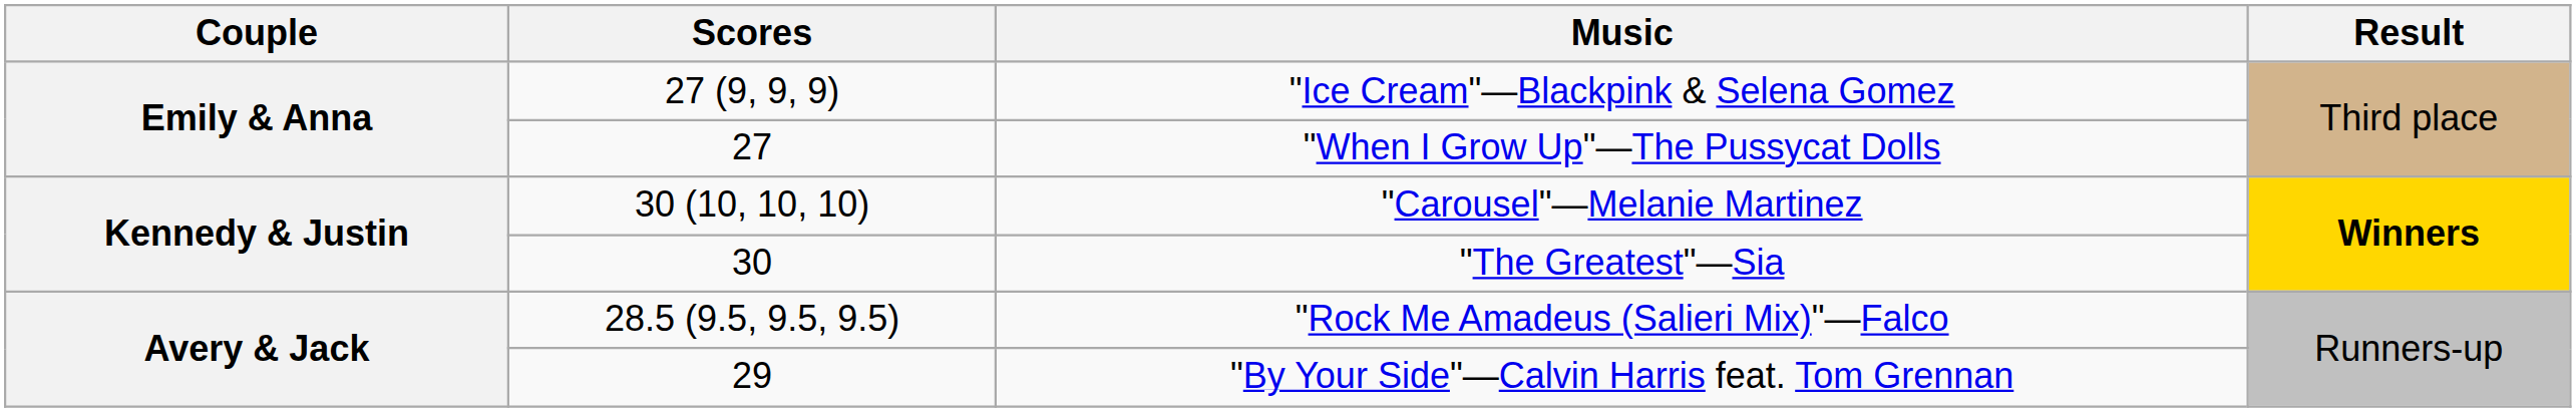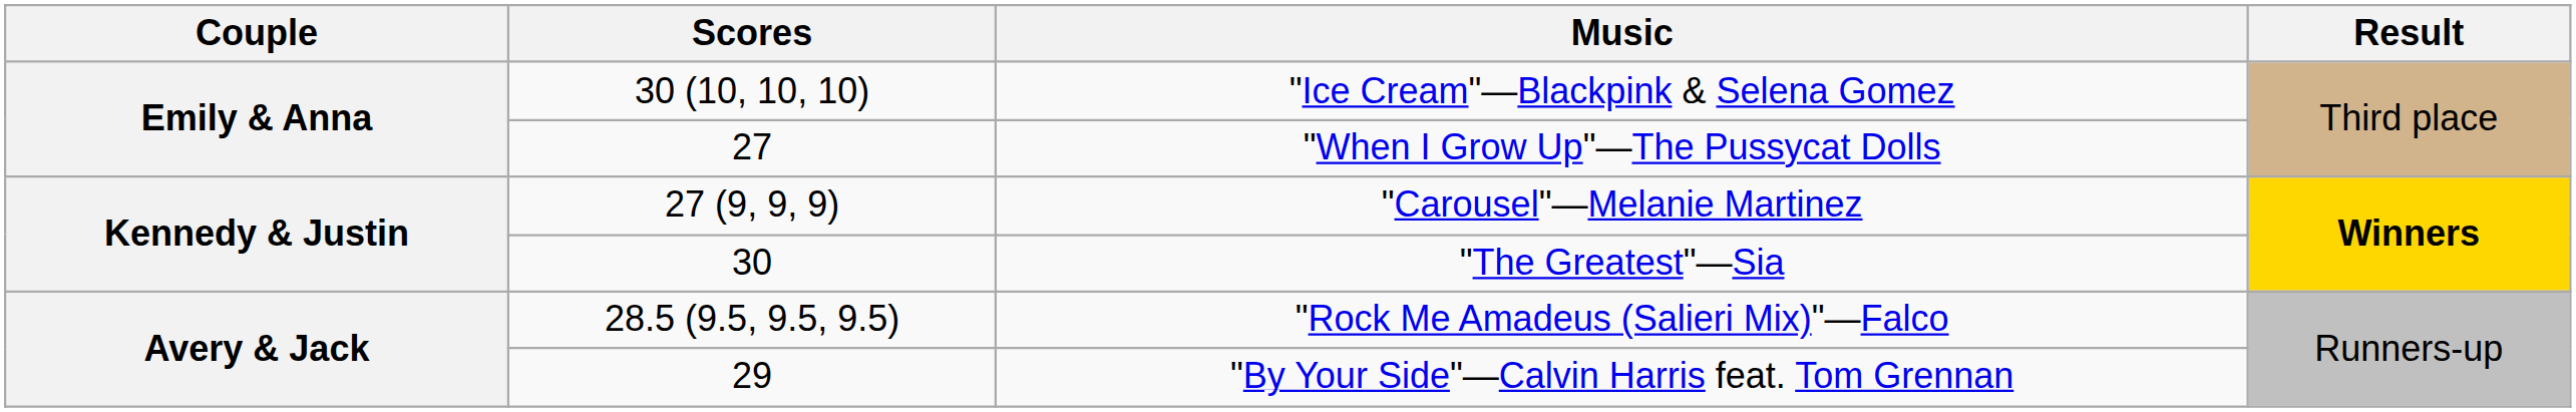"Ice Cream"—Blackpink & Selena Gomez | Scores: 27 (9, 9, 9) -> 30 (10, 10, 10)
"Carousel"—Melanie Martinez | Scores: 30 (10, 10, 10) -> 27 (9, 9, 9)
